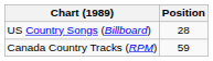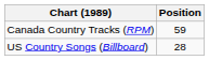rows swapped: Canada Country Tracks (RPM) <-> US Country Songs (Billboard)
